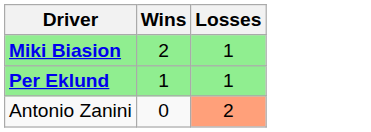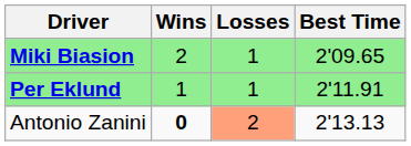+ column: Best Time | 2'09.65 | 2'11.91 | 2'13.13
Antonio Zanini | Wins: normal -> bold
